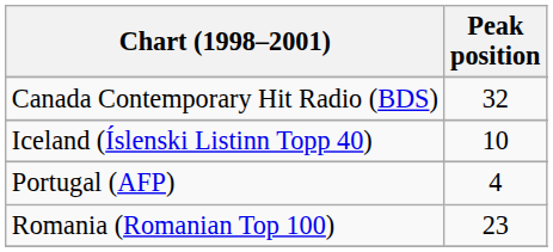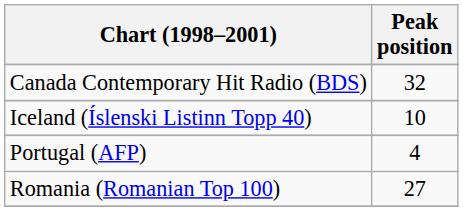Romania (Romanian Top 100) | Peak position: 23 -> 27
